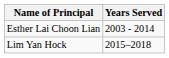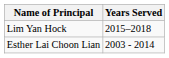rows swapped: Esther Lai Choon Lian <-> Lim Yan Hock
